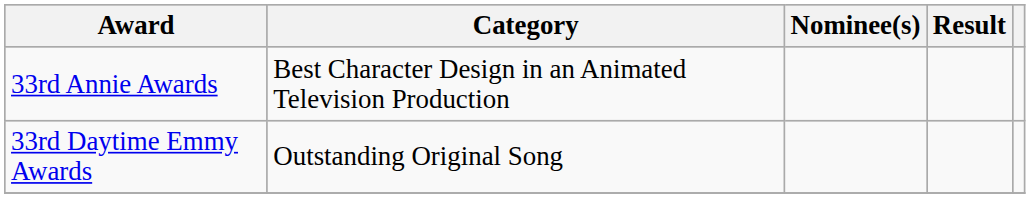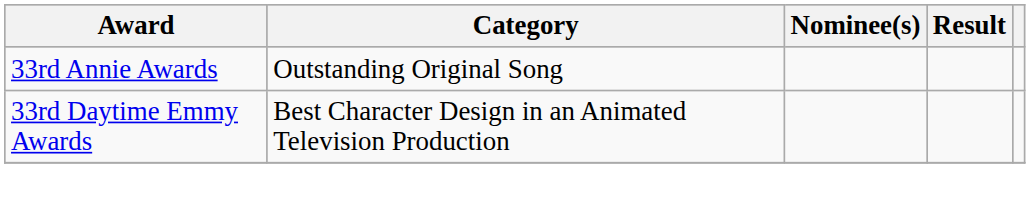33rd Annie Awards | Category: Best Character Design in an Animated Television Production -> Outstanding Original Song
33rd Daytime Emmy Awards | Category: Outstanding Original Song -> Best Character Design in an Animated Television Production
